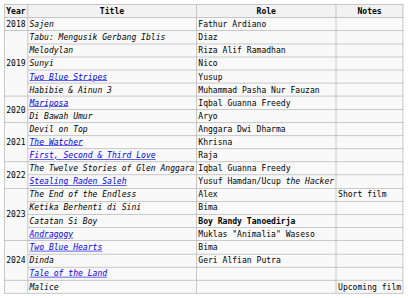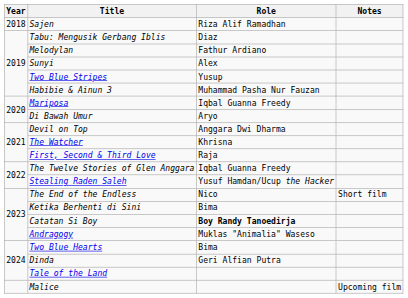Sajen | Role: Fathur Ardiano -> Riza Alif Ramadhan
Melodylan | Role: Riza Alif Ramadhan -> Fathur Ardiano
Sunyi | Role: Nico -> Alex
The End of the Endless | Role: Alex -> Nico
